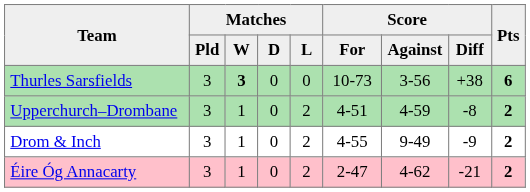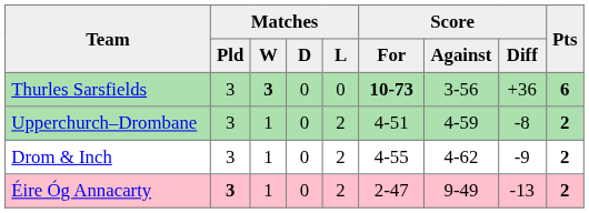Thurles Sarsfields | Score / For: normal -> bold
Thurles Sarsfields | Score / Diff: +38 -> +36
Drom & Inch | Score / Against: 9-49 -> 4-62
Éire Óg Annacarty | Matches / Pld: normal -> bold
Éire Óg Annacarty | Score / Against: 4-62 -> 9-49
Éire Óg Annacarty | Score / Diff: -21 -> -13
